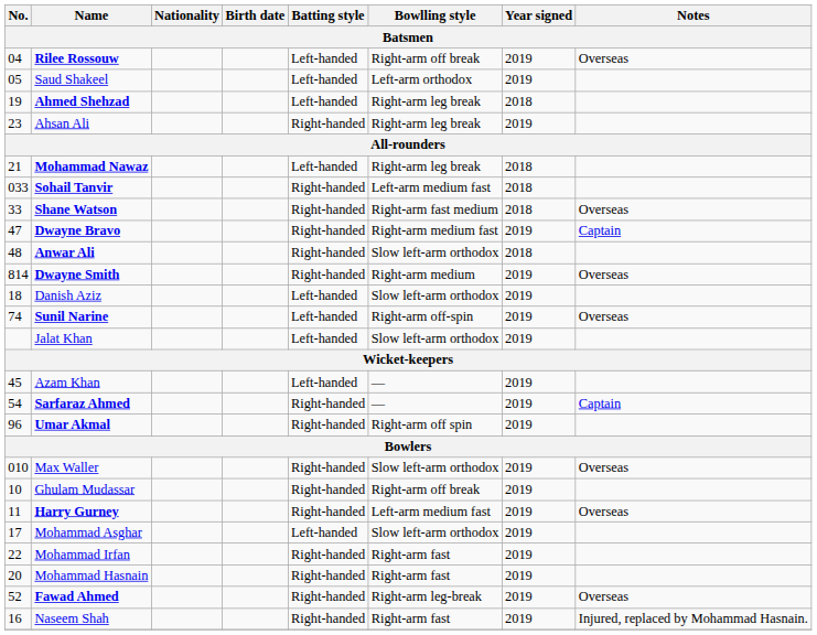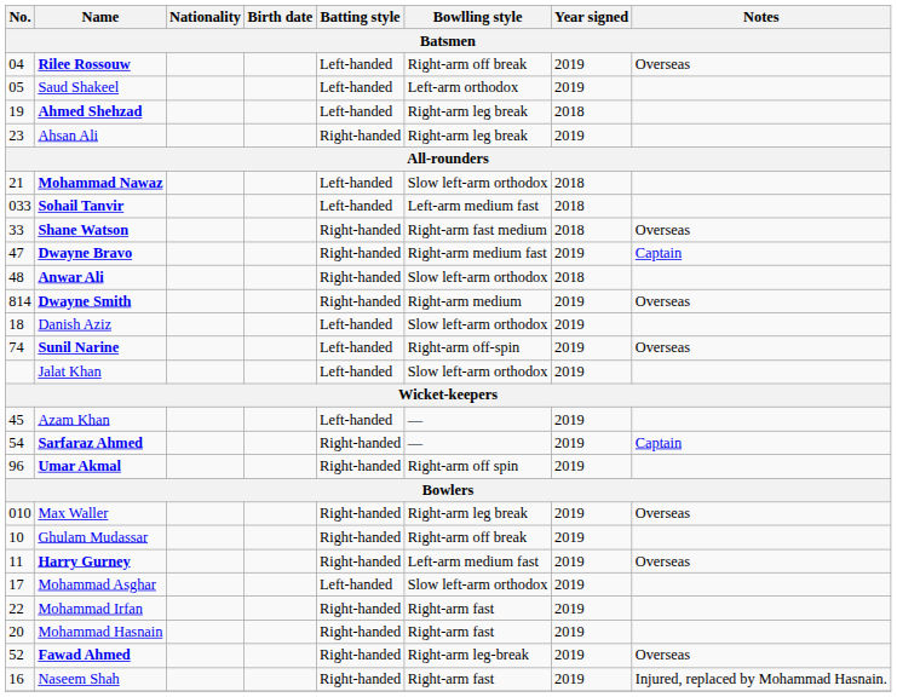Mohammad Nawaz | Bowlling style: Right-arm leg break -> Slow left-arm orthodox
Sohail Tanvir | Batting style: Right-handed -> Left-handed
Max Waller | Bowlling style: Slow left-arm orthodox -> Right-arm leg break
